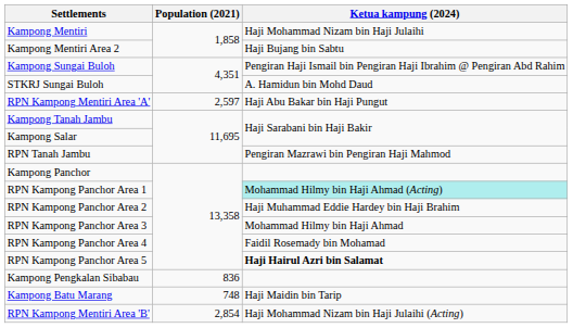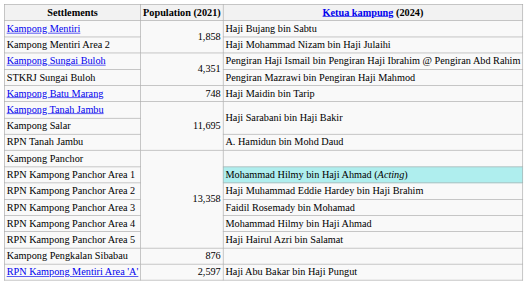Kampong Mentiri | Ketua kampung (2024): Haji Mohammad Nizam bin Haji Julaihi -> Haji Bujang bin Sabtu
Kampong Mentiri Area 2 | Ketua kampung (2024): Haji Bujang bin Sabtu -> Haji Mohammad Nizam bin Haji Julaihi
STKRJ Sungai Buloh | Ketua kampung (2024): A. Hamidun bin Mohd Daud -> Pengiran Mazrawi bin Pengiran Haji Mahmod
rows swapped: Kampong Batu Marang <-> RPN Kampong Mentiri Area 'A'
RPN Tanah Jambu | Ketua kampung (2024): Pengiran Mazrawi bin Pengiran Haji Mahmod -> A. Hamidun bin Mohd Daud
RPN Kampong Panchor Area 3 | Ketua kampung (2024): Mohammad Hilmy bin Haji Ahmad -> Faidil Rosemady bin Mohamad
RPN Kampong Panchor Area 4 | Ketua kampung (2024): Faidil Rosemady bin Mohamad -> Mohammad Hilmy bin Haji Ahmad
RPN Kampong Panchor Area 5 | Ketua kampung (2024): bold -> normal
Kampong Pengkalan Sibabau | Population (2021): 836 -> 876
- row: RPN Kampong Mentiri Area 'B' | 2,854 | Haji Mohammad Nizam bin Haji Julaihi (Acting)
